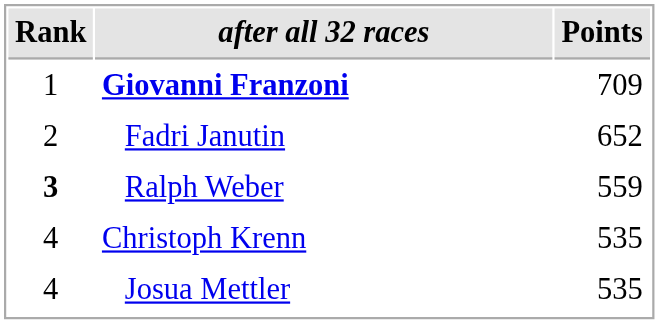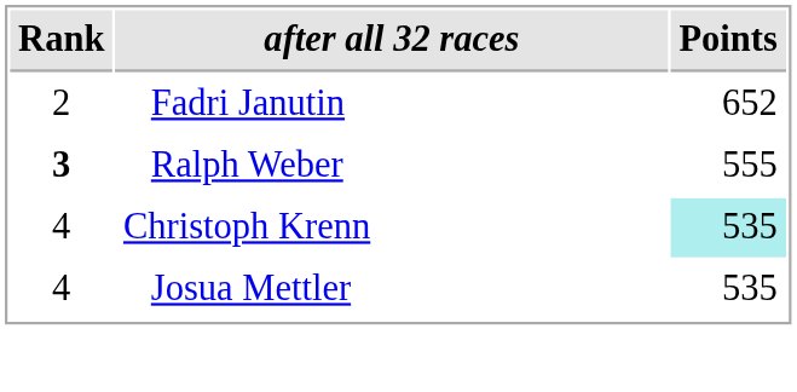- row: 1 | Giovanni Franzoni | 709
Ralph Weber | Points: 559 -> 555
Christoph Krenn | Points: no background -> paleturquoise background
